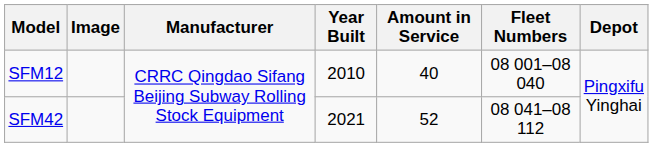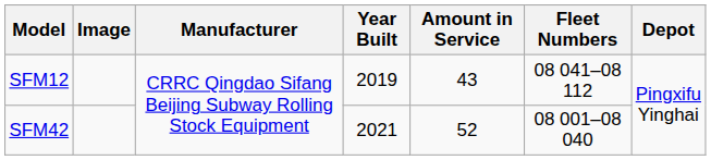SFM12 | Year Built: 2010 -> 2019
SFM12 | Amount in Service: 40 -> 43
SFM12 | Fleet Numbers: 08 001–08 040 -> 08 041–08 112
SFM42 | Fleet Numbers: 08 041–08 112 -> 08 001–08 040
